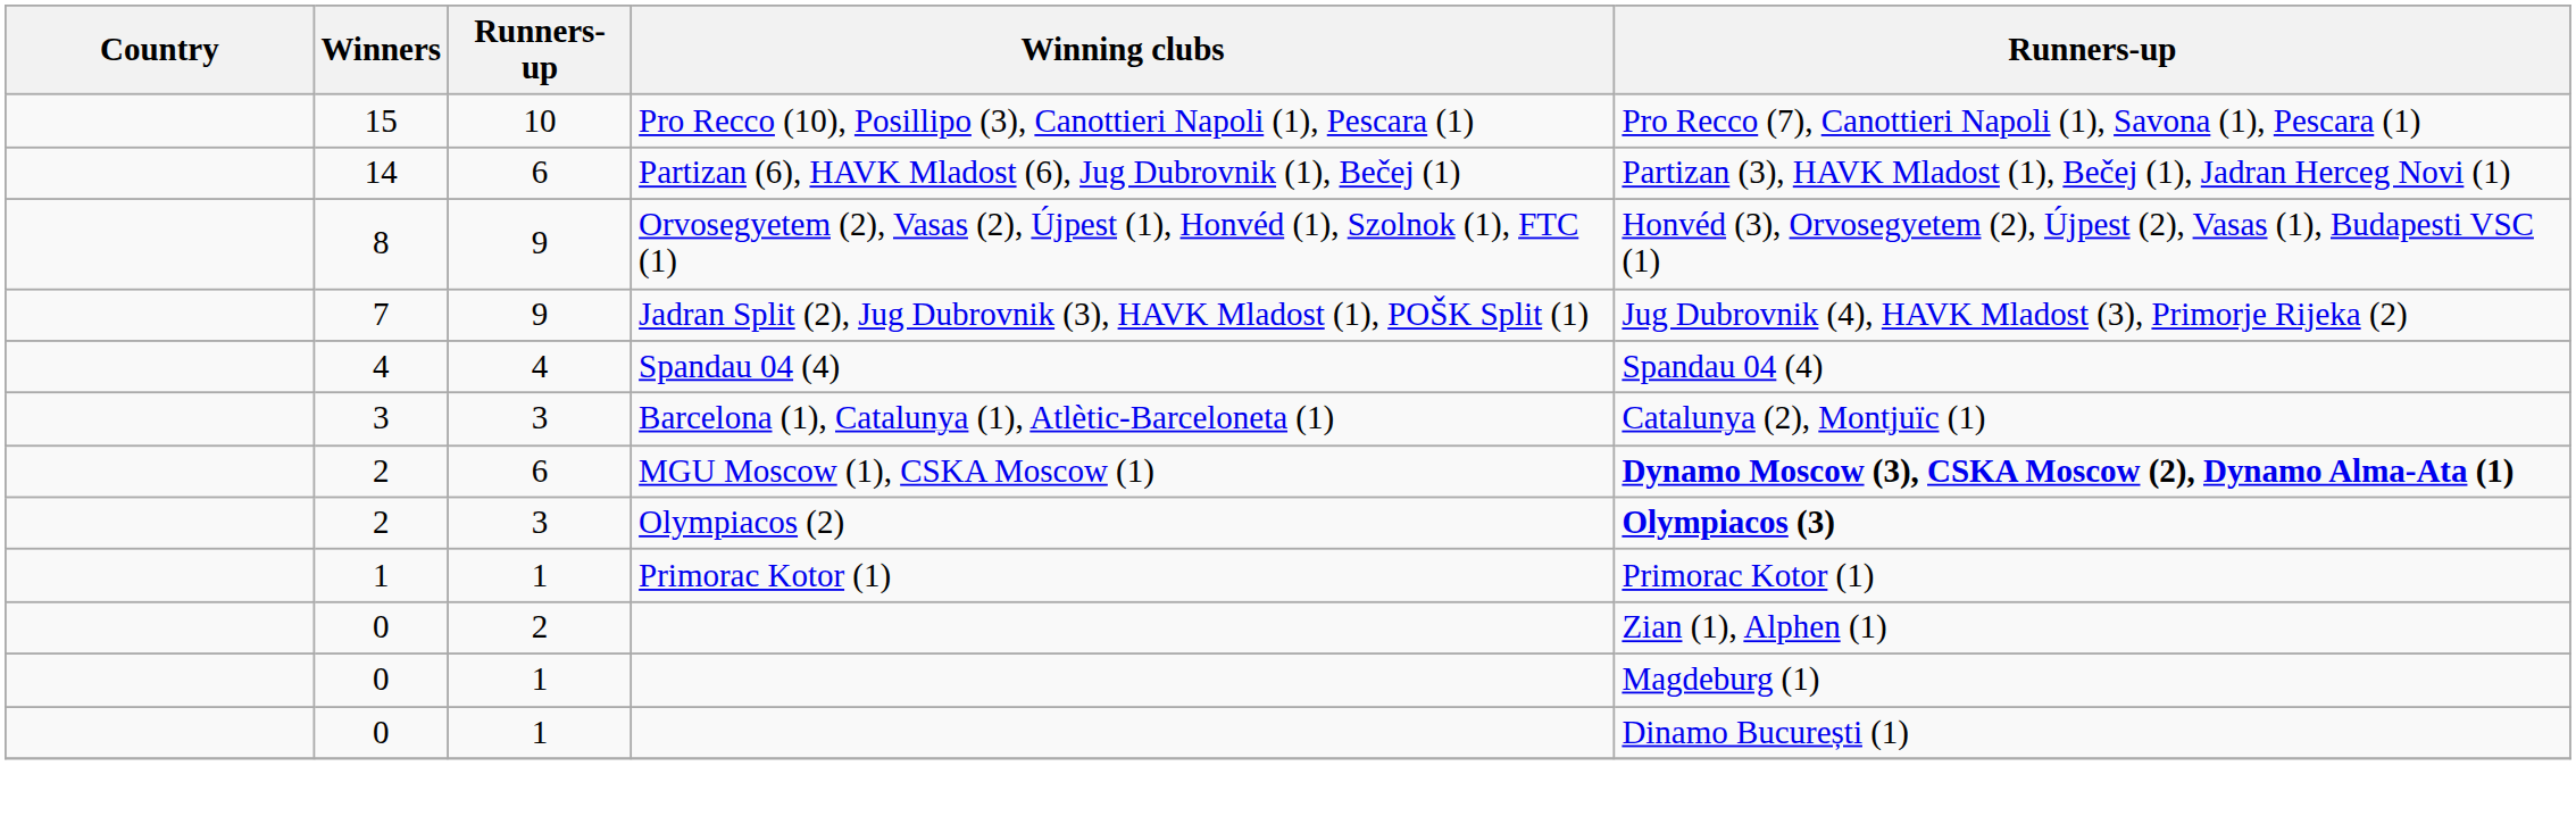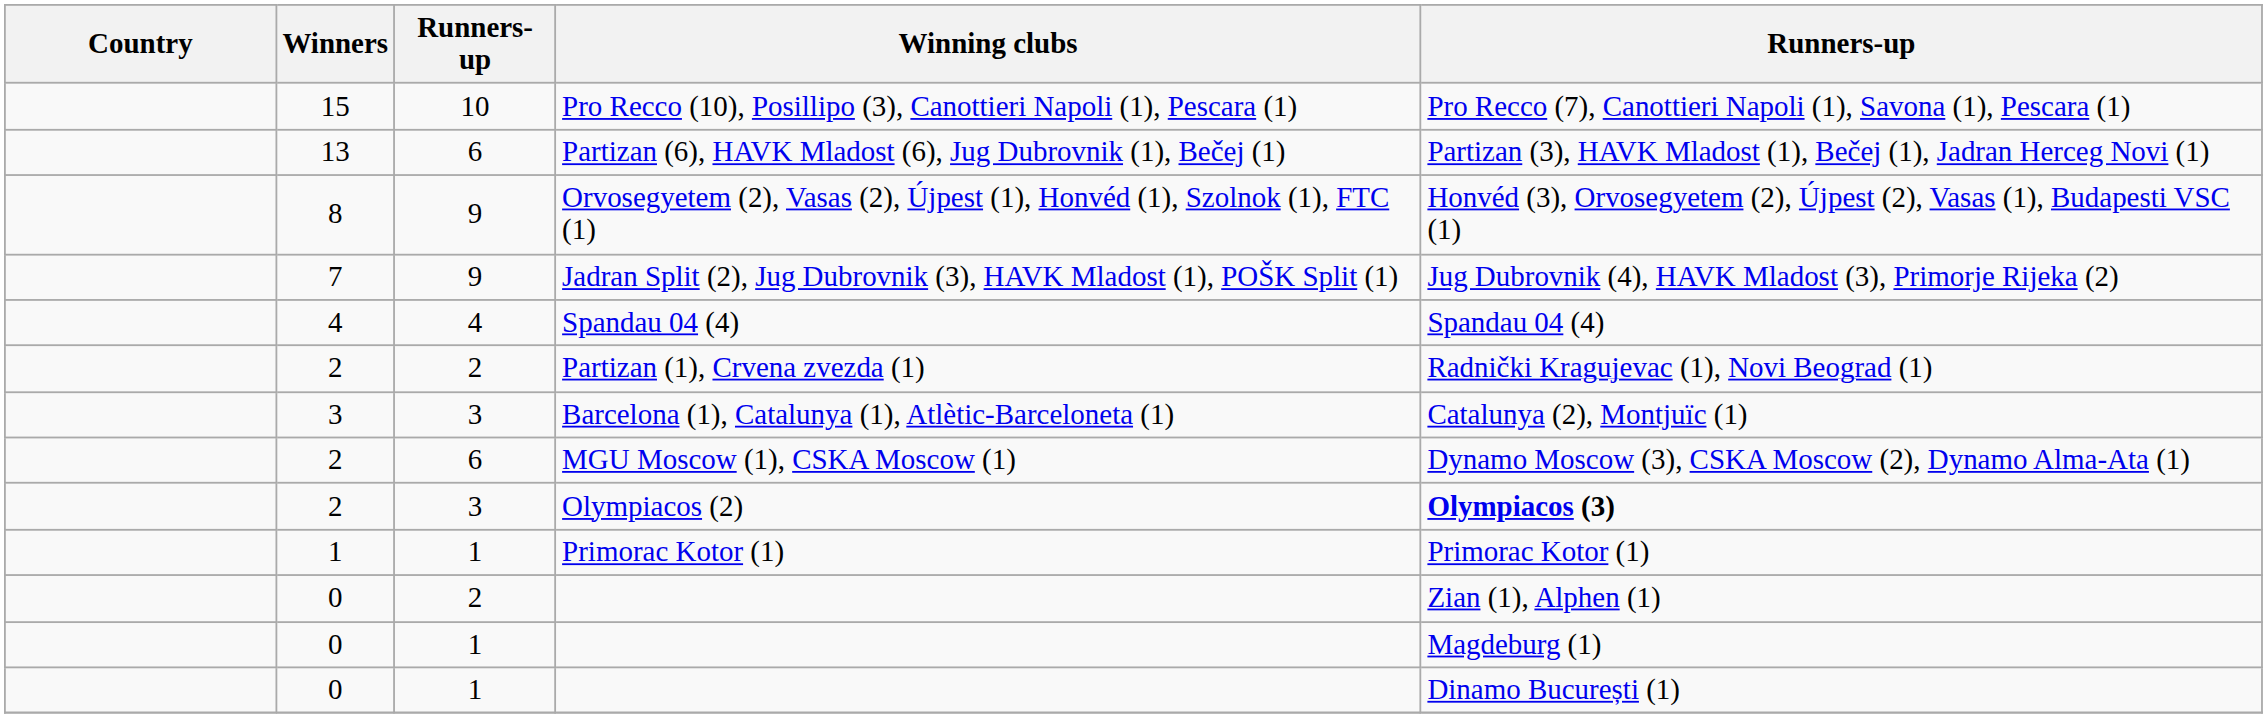Partizan (6), HAVK Mladost (6), Jug Dubrovnik (1), Bečej (1) | Winners: 14 -> 13
+ row: 2 | 2 | Partizan (1), Crvena zvezda (1) | Radnički Kragujevac (1), Novi Beograd (1)
MGU Moscow (1), CSKA Moscow (1) | column 5: bold -> normal
